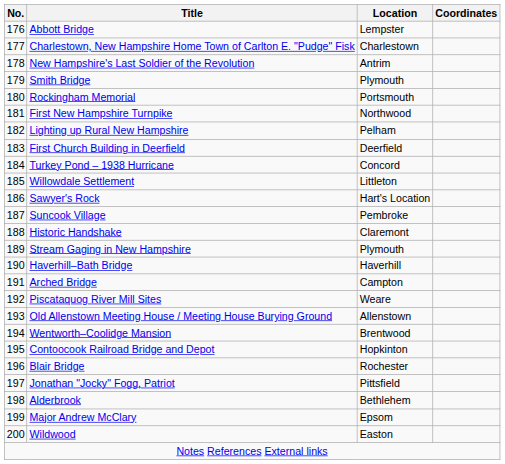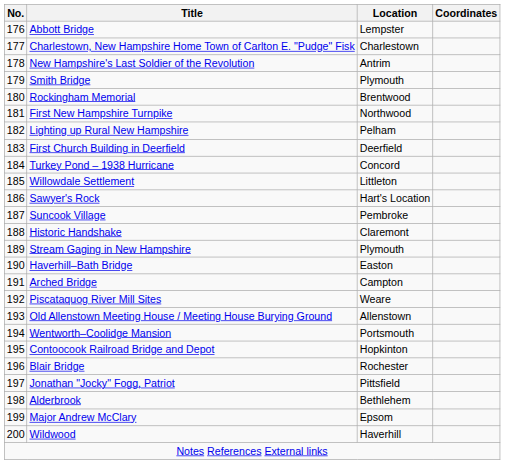Rockingham Memorial | Location: Portsmouth -> Brentwood
Haverhill–Bath Bridge | Location: Haverhill -> Easton
Wentworth–Coolidge Mansion | Location: Brentwood -> Portsmouth
Wildwood | Location: Easton -> Haverhill
